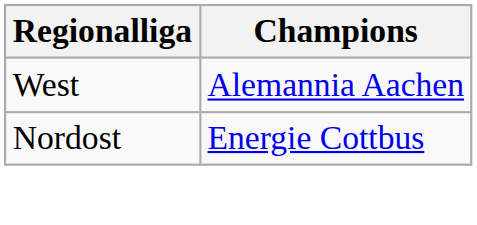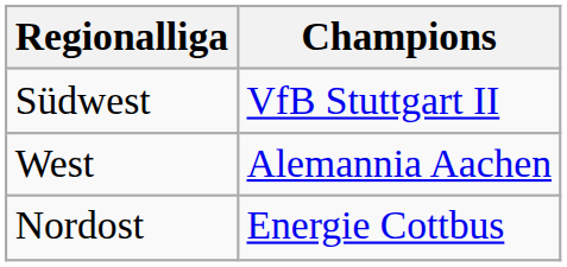+ row: Südwest | VfB Stuttgart II
